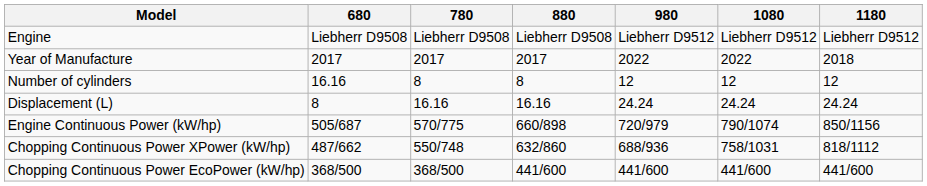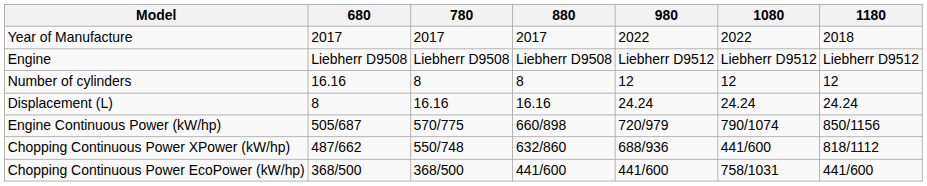rows swapped: Year of Manufacture <-> Engine
Chopping Continuous Power XPower (kW/hp) | 1080: 758/1031 -> 441/600
Chopping Continuous Power EcoPower (kW/hp) | 1080: 441/600 -> 758/1031
